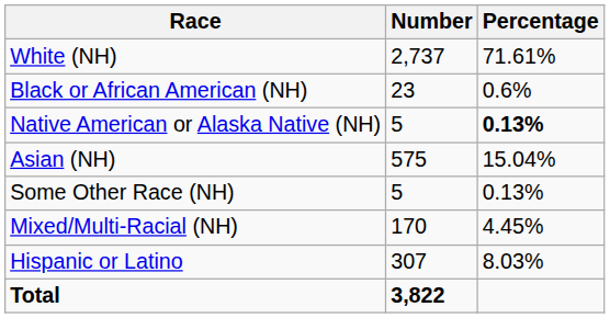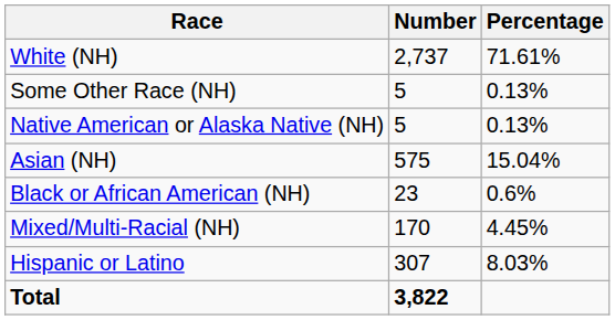rows swapped: Black or African American (NH) <-> Some Other Race (NH)
Native American or Alaska Native (NH) | Percentage: bold -> normal
